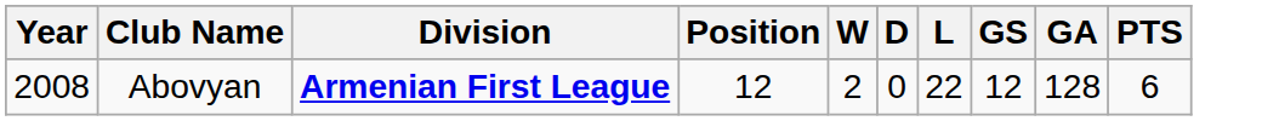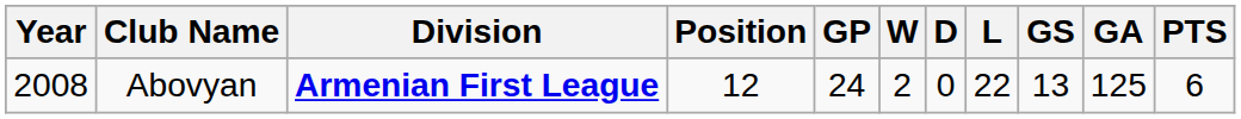+ column: GP | 24
Abovyan | GS: 12 -> 13
Abovyan | GA: 128 -> 125
